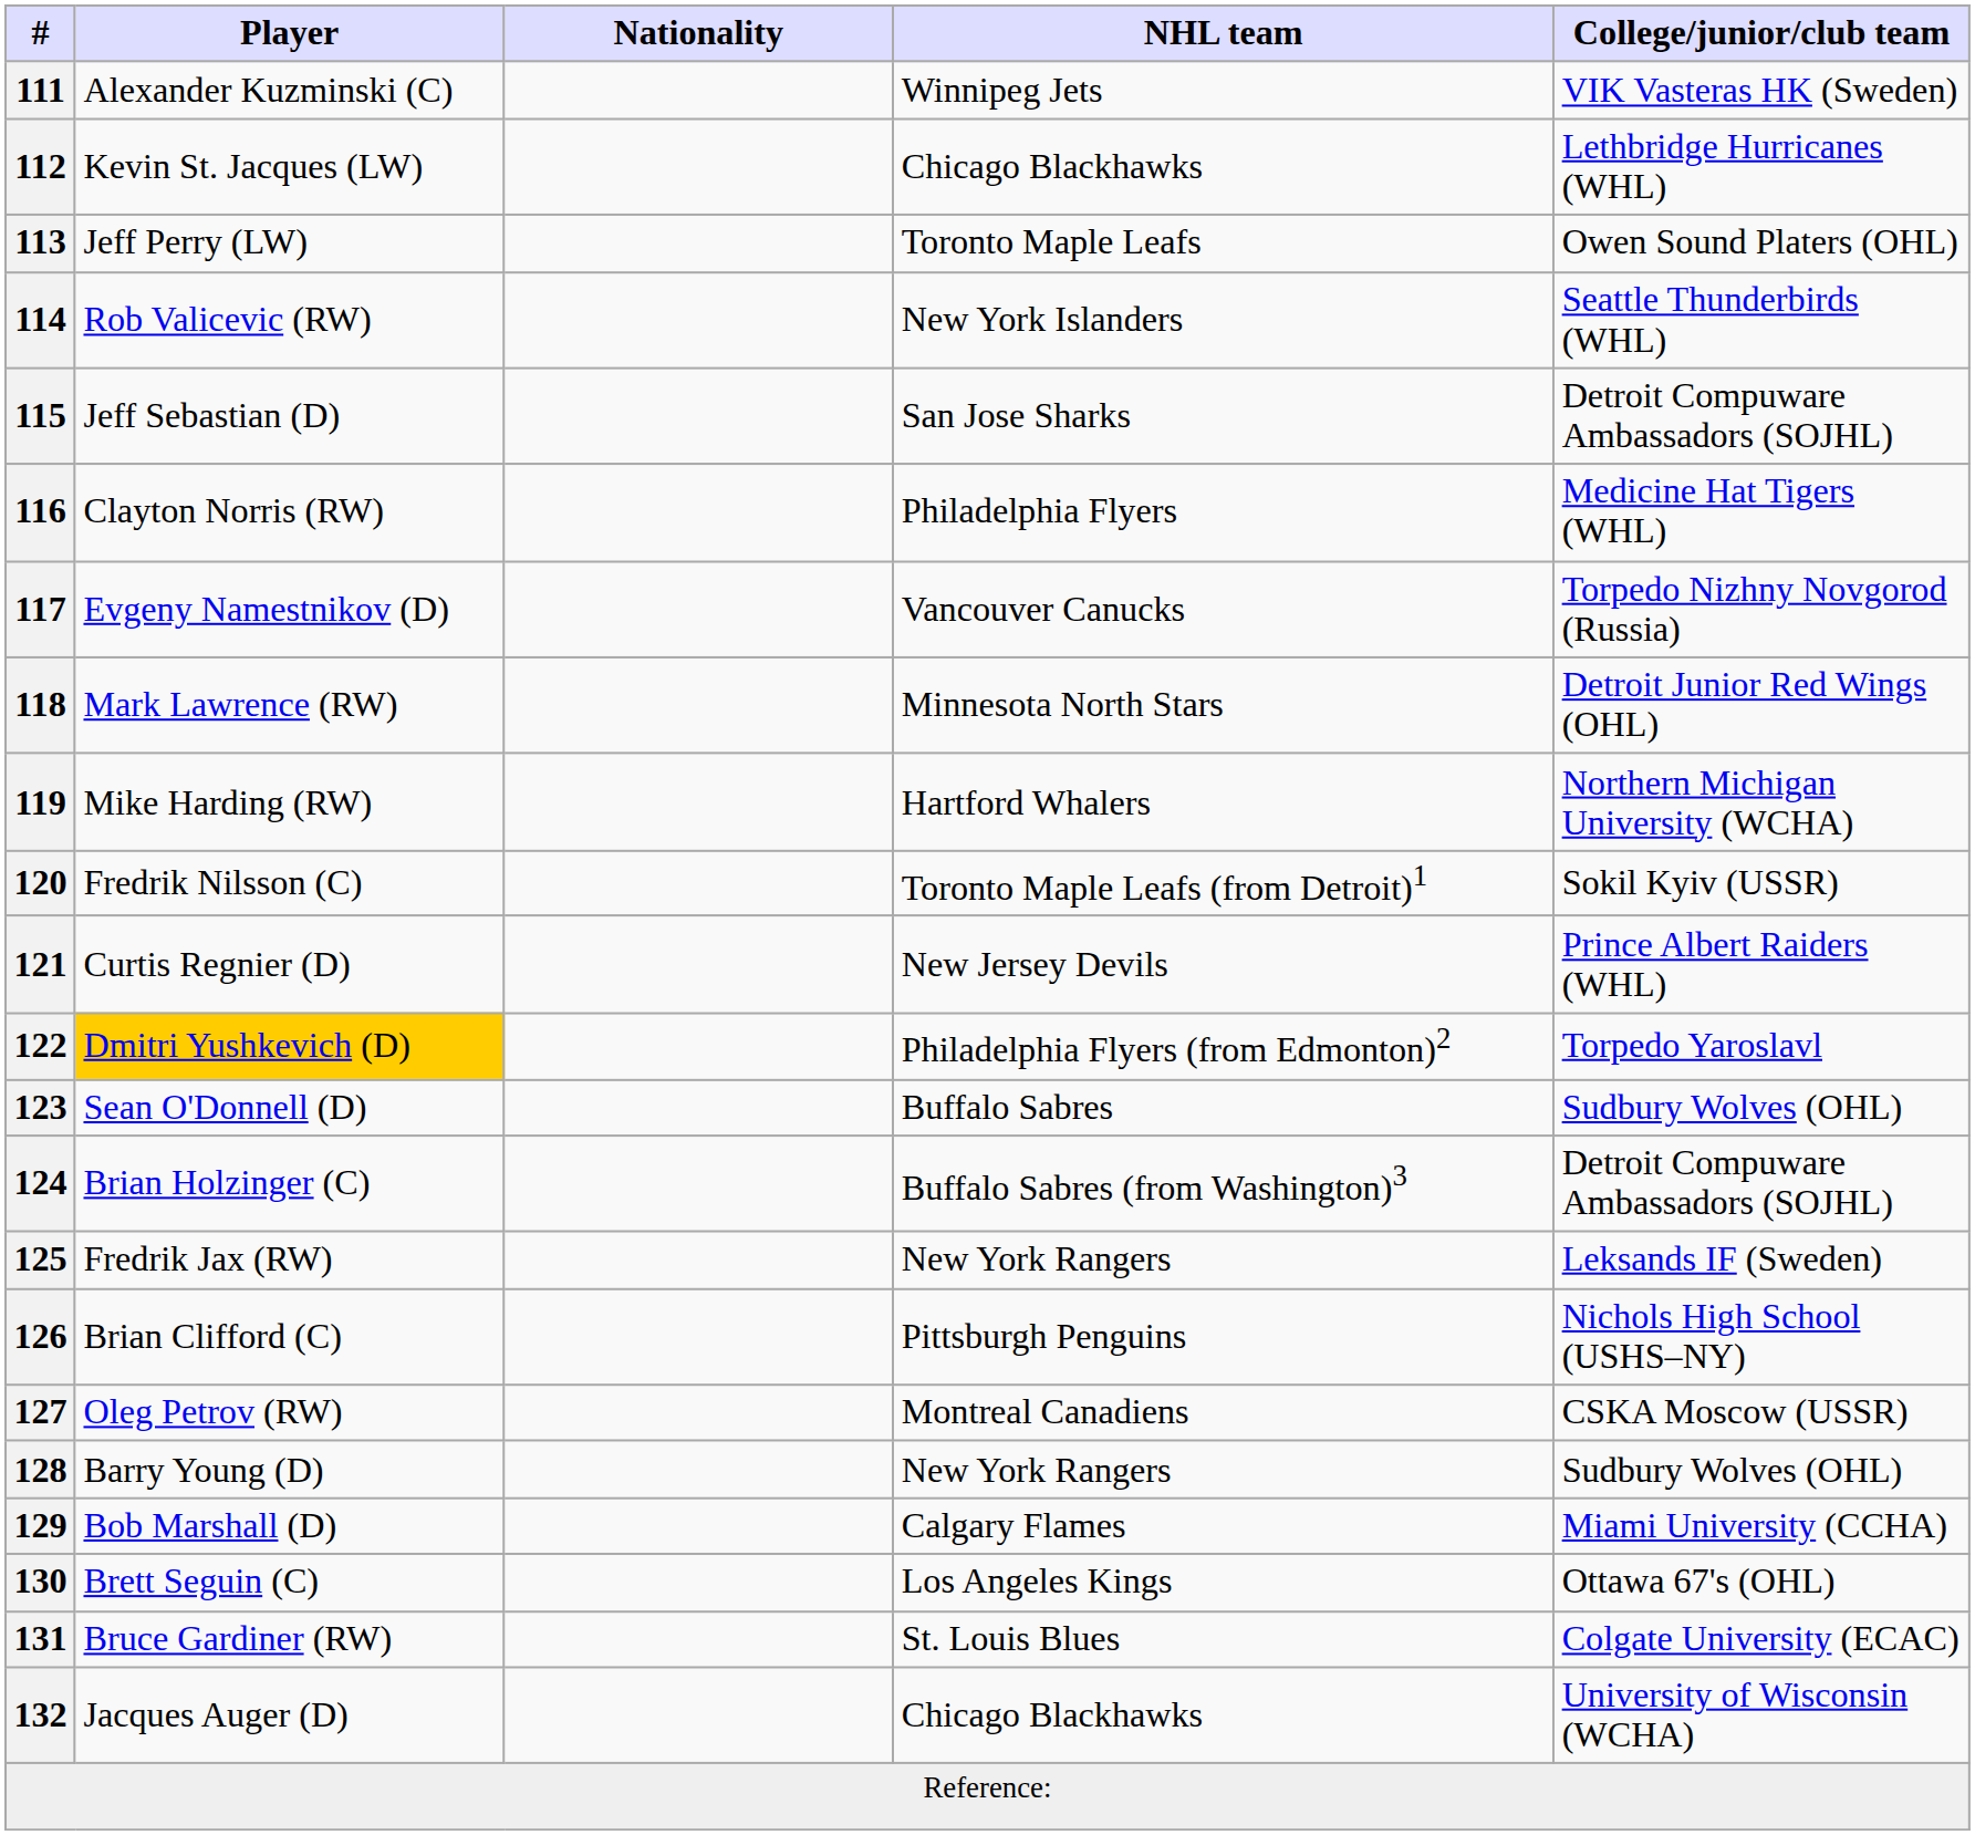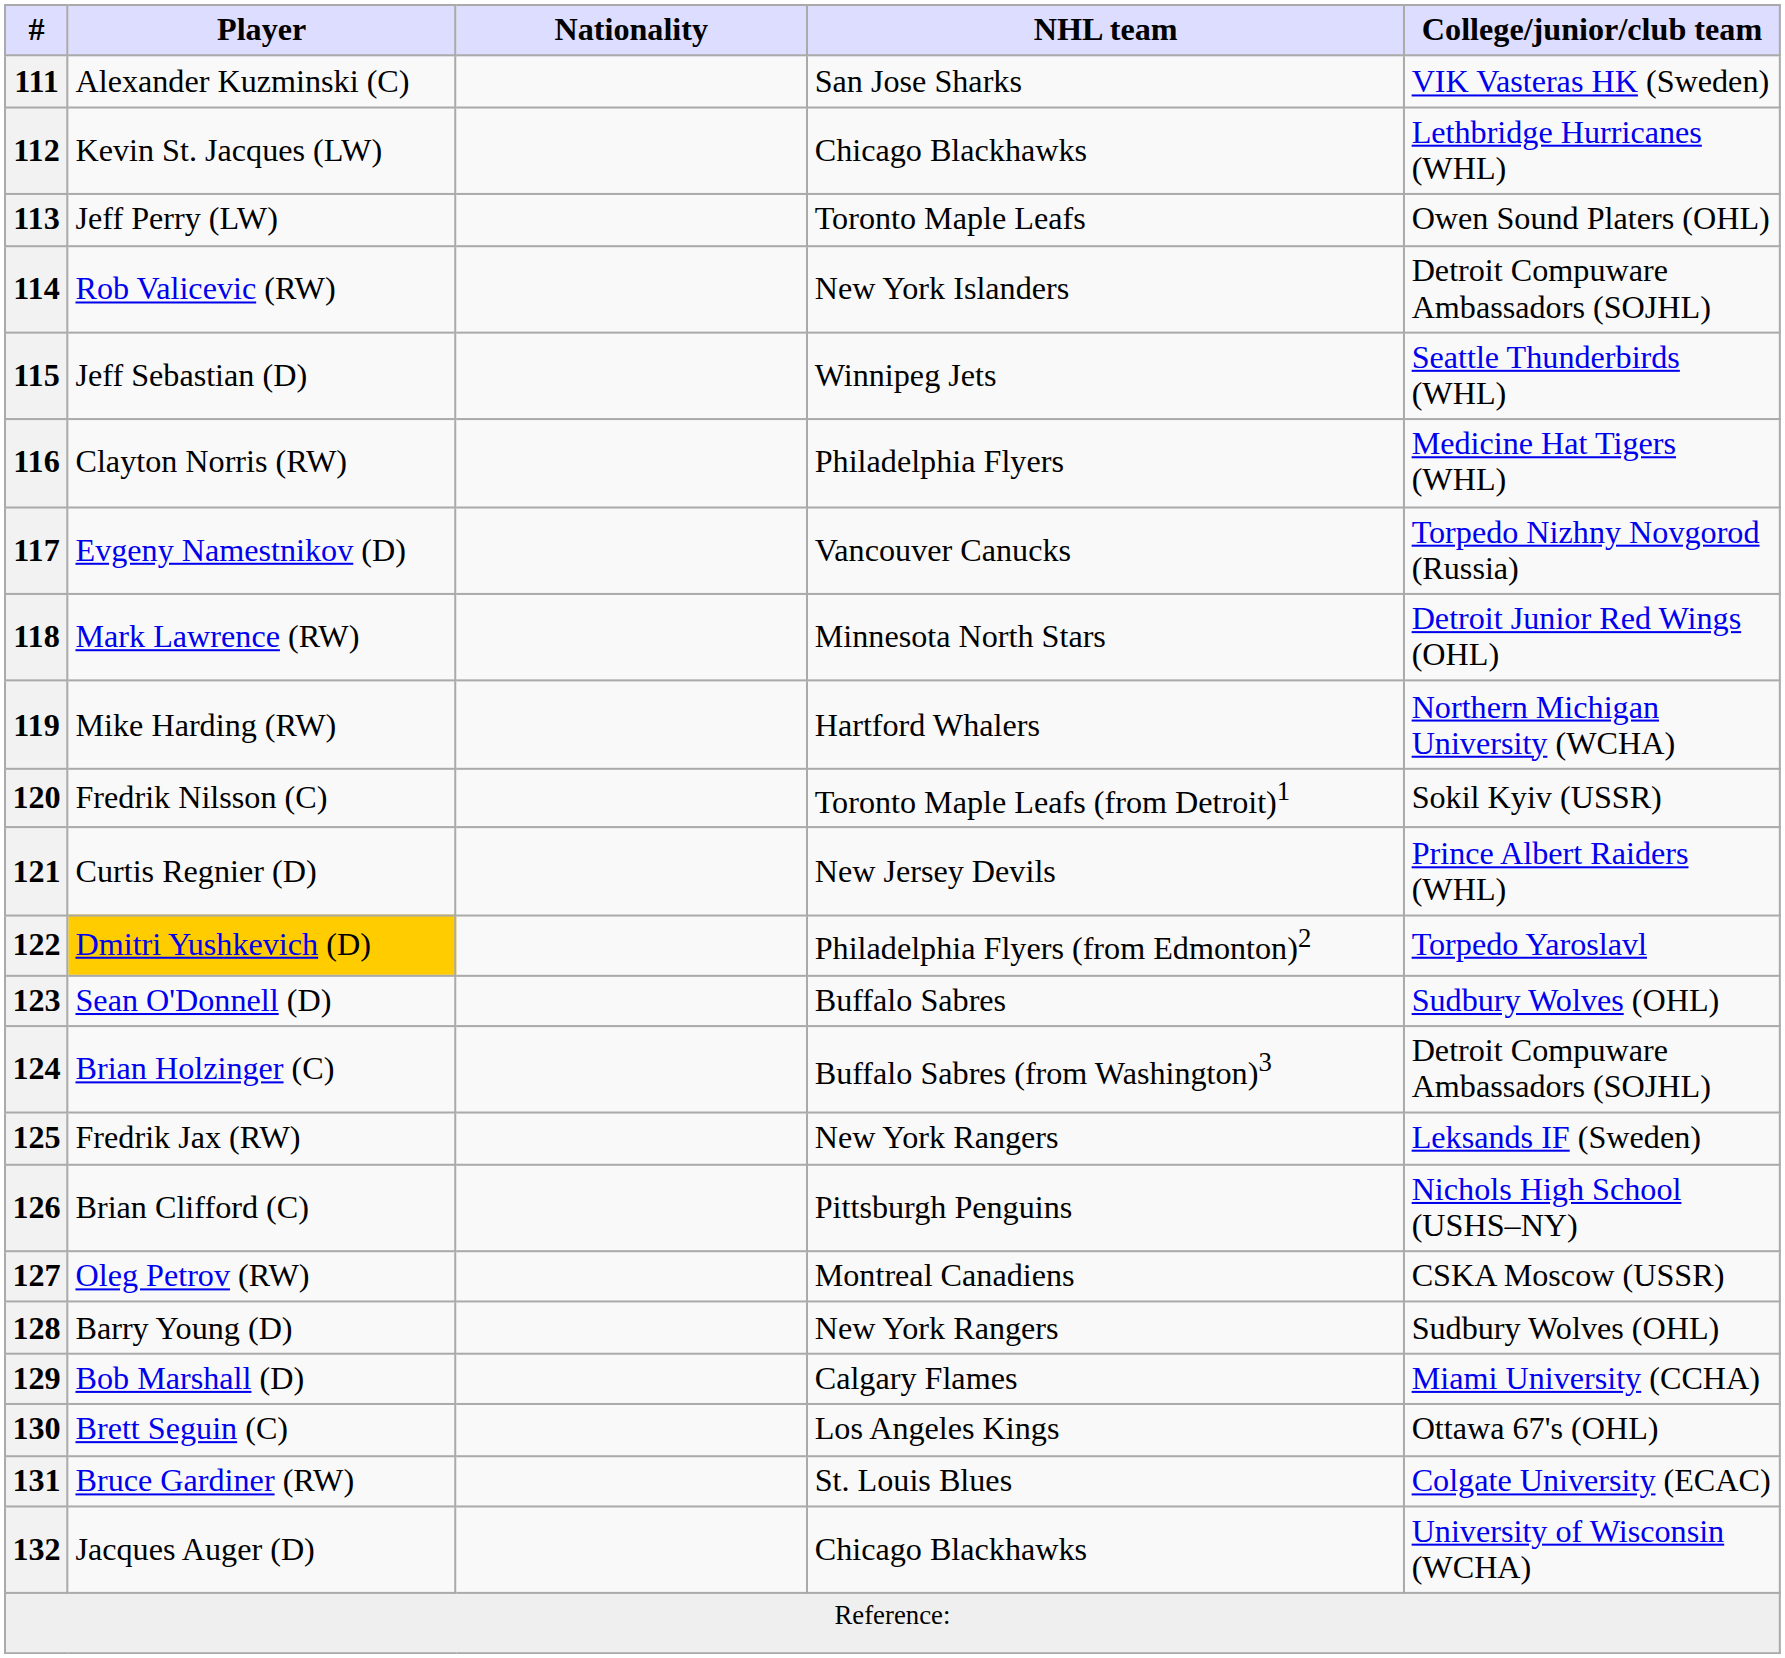111 | NHL team: Winnipeg Jets -> San Jose Sharks
114 | College/junior/club team: Seattle Thunderbirds (WHL) -> Detroit Compuware Ambassadors (SOJHL)
115 | NHL team: San Jose Sharks -> Winnipeg Jets
115 | College/junior/club team: Detroit Compuware Ambassadors (SOJHL) -> Seattle Thunderbirds (WHL)
